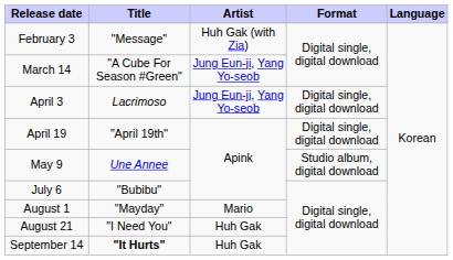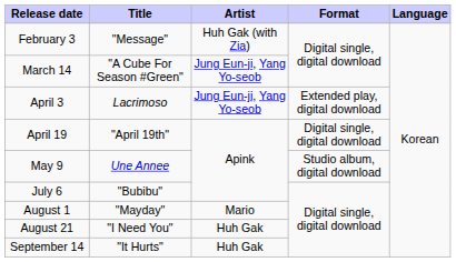April 3 | Format: Digital single, digital download -> Extended play, digital download
September 14 | Title: bold -> normal
